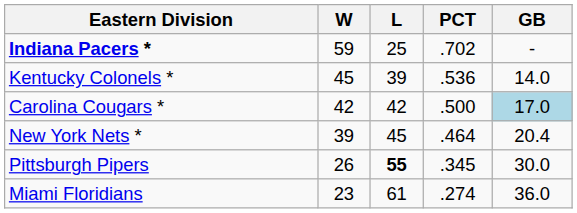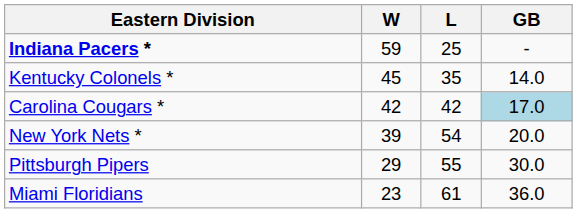- column: PCT | .702 | .536 | .500 | .464 | .345 | .274
Kentucky Colonels * | L: 39 -> 35
New York Nets * | L: 45 -> 54
New York Nets * | GB: 20.4 -> 20.0
Pittsburgh Pipers | W: 26 -> 29
Pittsburgh Pipers | L: bold -> normal
